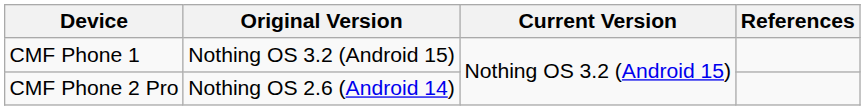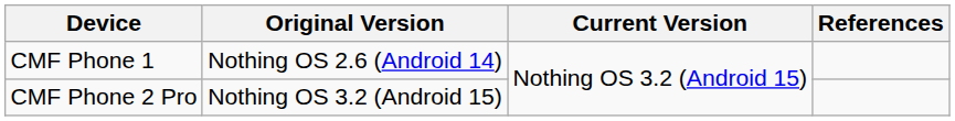CMF Phone 1 | Original Version: Nothing OS 3.2 (Android 15) -> Nothing OS 2.6 (Android 14)
CMF Phone 2 Pro | Original Version: Nothing OS 2.6 (Android 14) -> Nothing OS 3.2 (Android 15)
